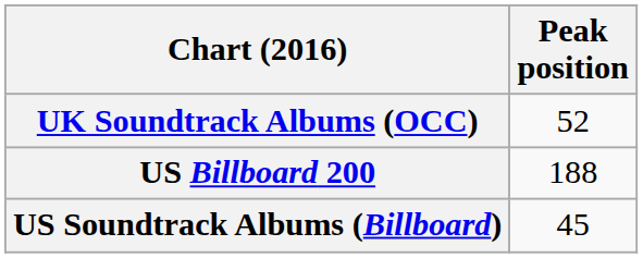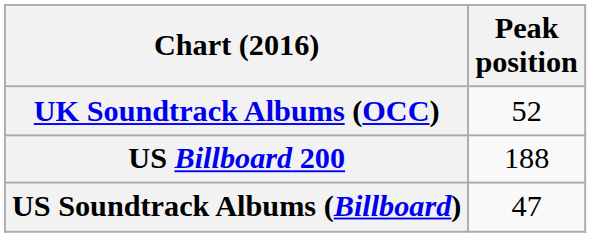US Soundtrack Albums (Billboard) | Peak position: 45 -> 47
